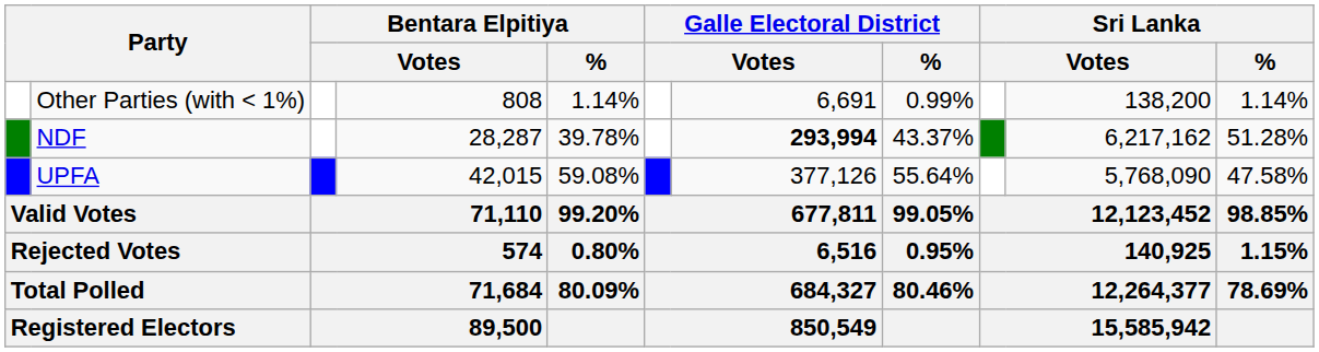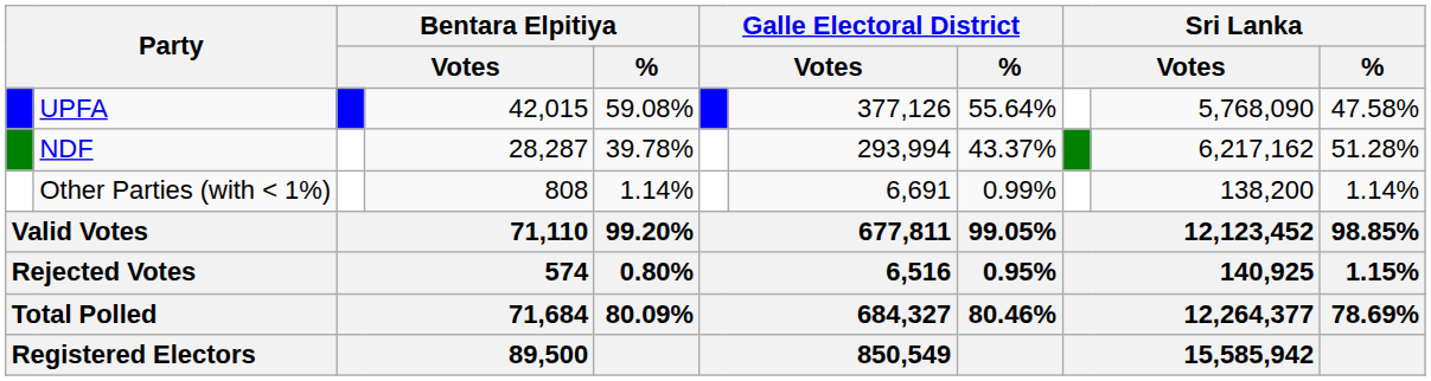rows swapped: UPFA <-> Other Parties (with < 1%)
NDF | column 7: bold -> normal
